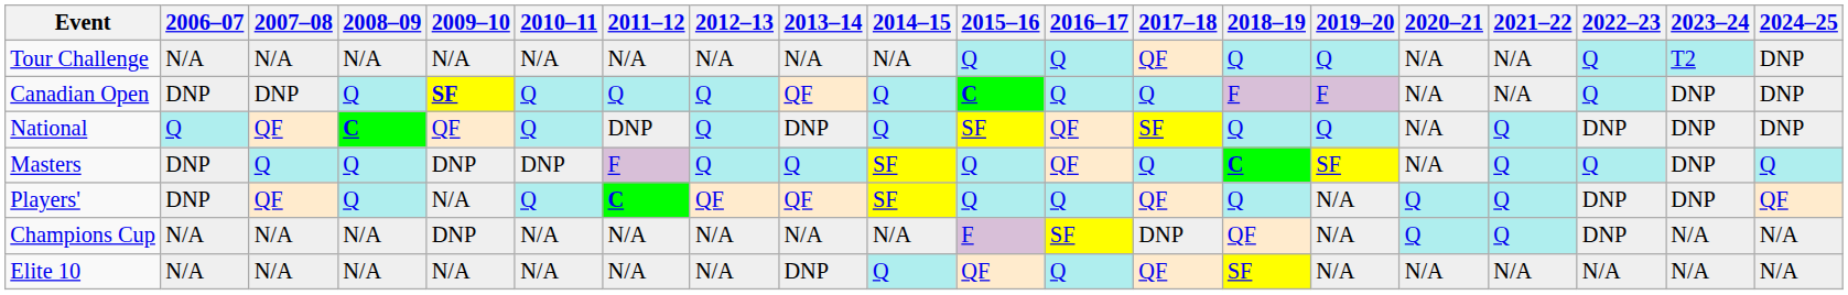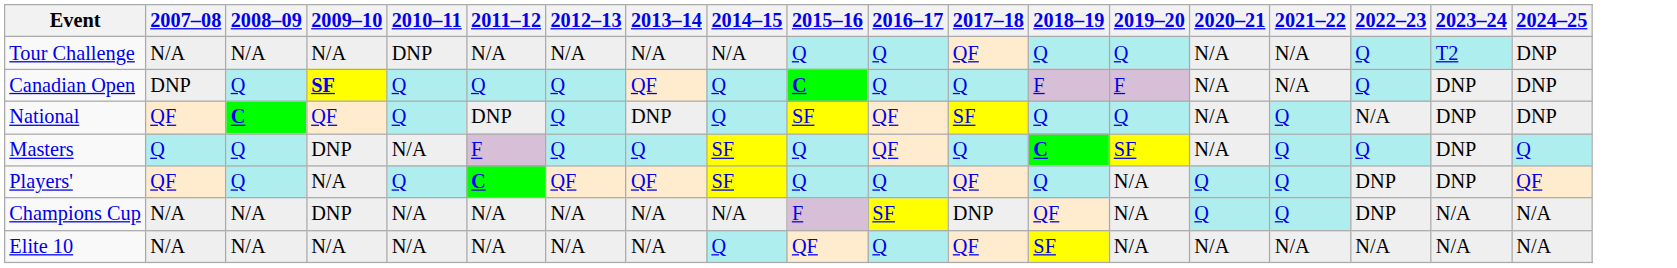- column: 2006–07 | N/A | DNP | Q | DNP | DNP | N/A | N/A
Tour Challenge | 2010–11: N/A -> DNP
National | 2022–23: DNP -> N/A
Masters | 2010–11: DNP -> N/A
Elite 10 | 2013–14: DNP -> N/A
